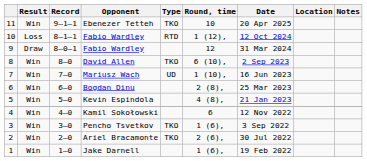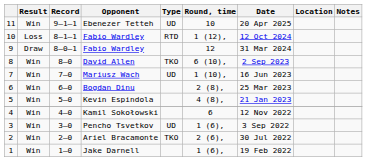Ebenezer Tetteh | Type: TKO -> UD
Pencho Tsvetkov | Type: TKO -> UD
